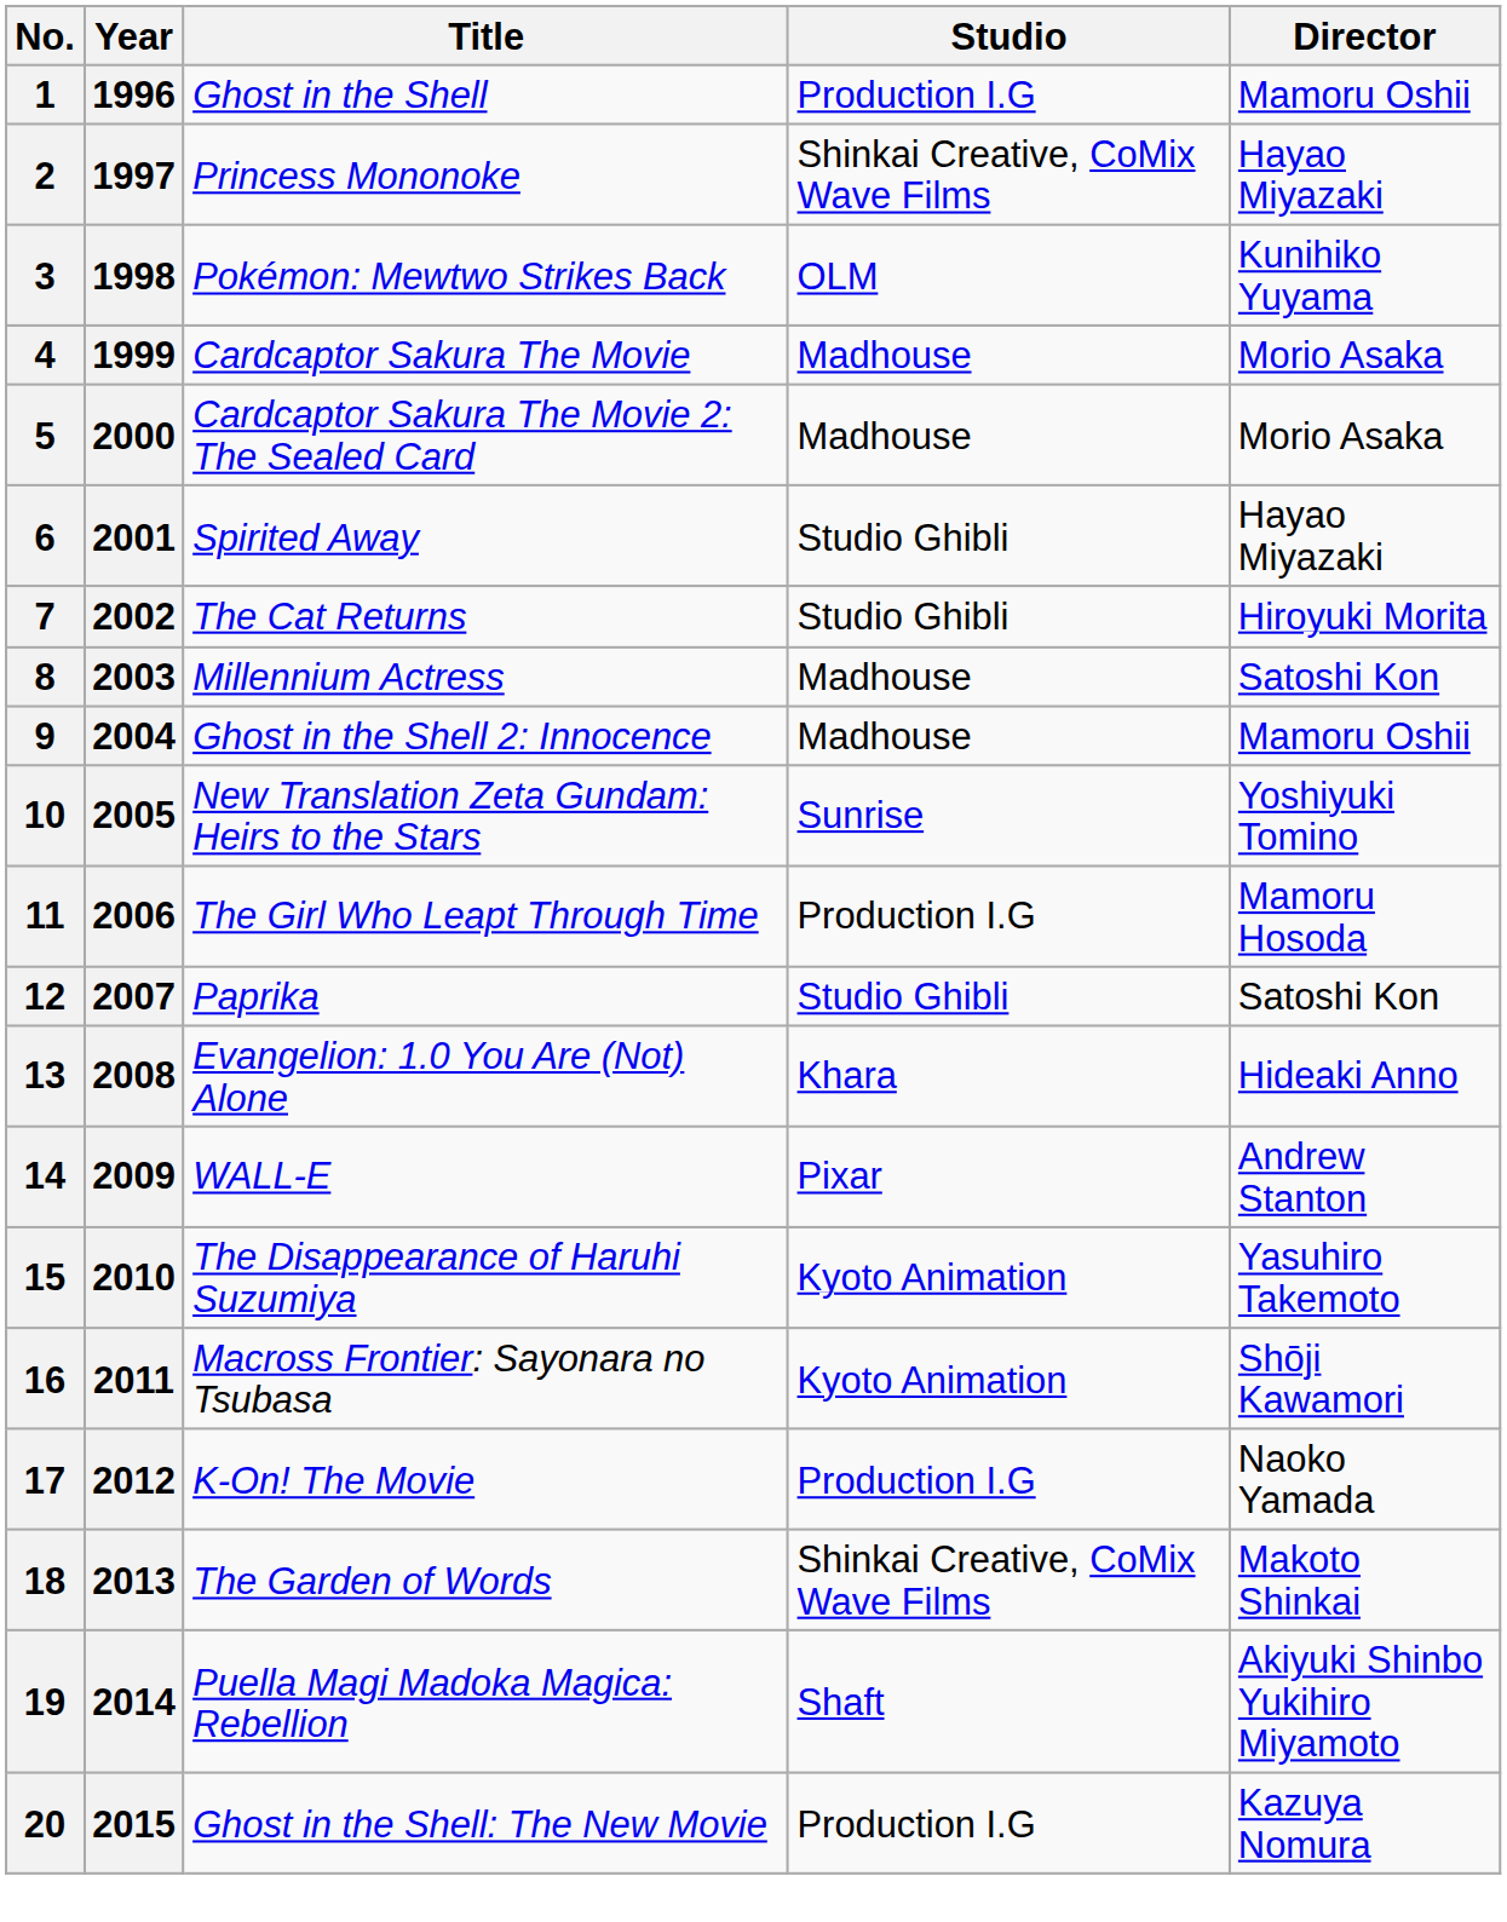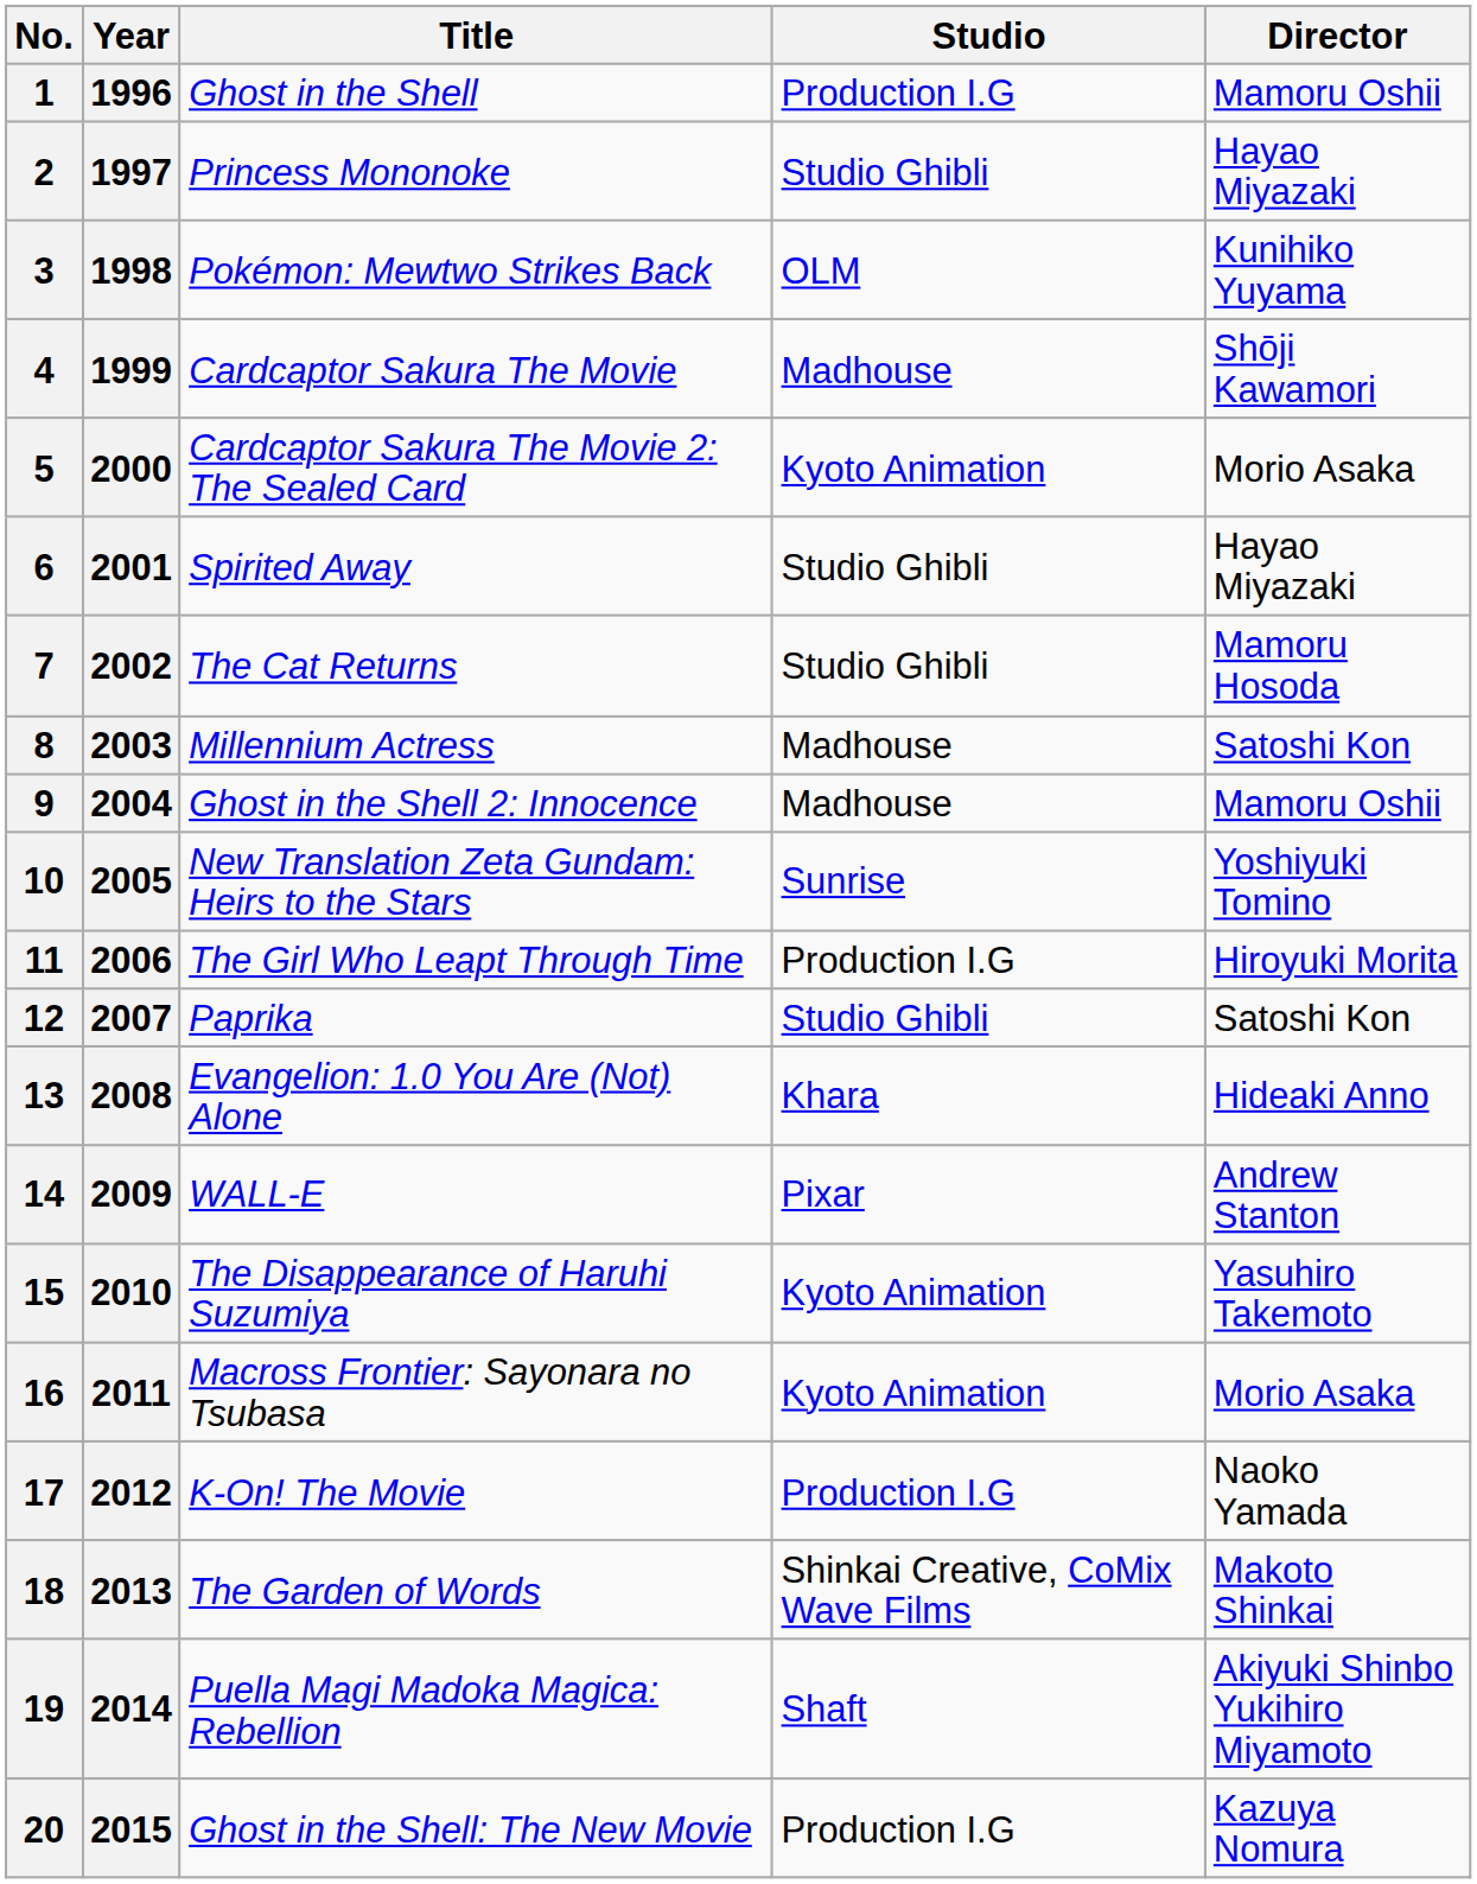2 | Studio: Shinkai Creative, CoMix Wave Films -> Studio Ghibli
4 | Director: Morio Asaka -> Shōji Kawamori
5 | Studio: Madhouse -> Kyoto Animation
7 | Director: Hiroyuki Morita -> Mamoru Hosoda
11 | Director: Mamoru Hosoda -> Hiroyuki Morita
16 | Director: Shōji Kawamori -> Morio Asaka
